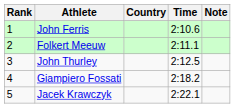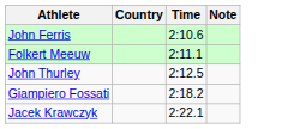- column: Rank | 1 | 2 | 3 | 4 | 5
